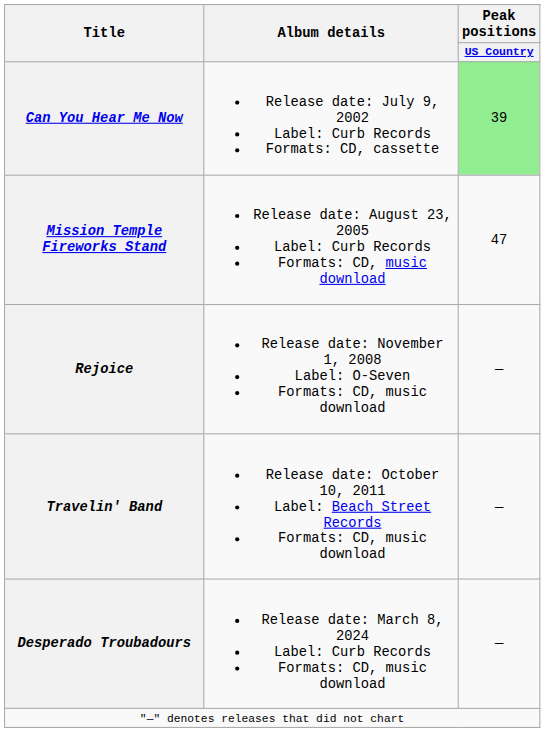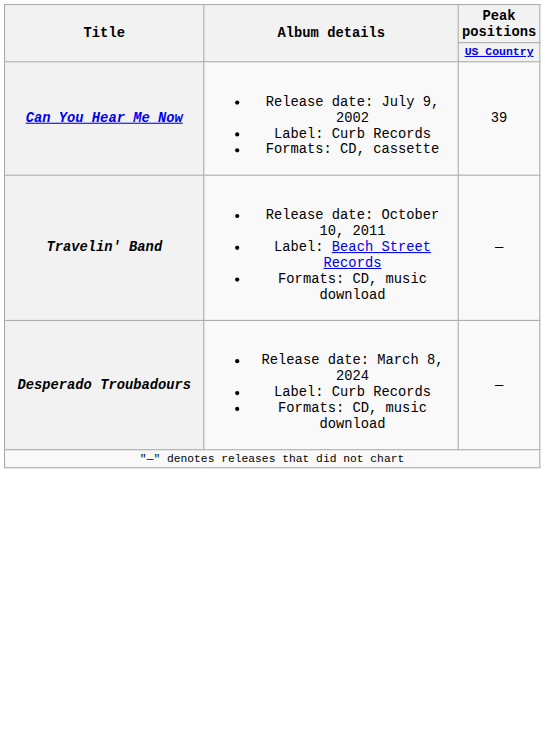Can You Hear Me Now | Peak positions / US Country: lightgreen background -> no background
- row: Mission Temple Fireworks Stand | Release date: August 23, 2005 Label: Curb Records Formats: CD, music download | 47
- row: Rejoice | Release date: November 1, 2008 Label: O-Seven Formats: CD, music download | —
